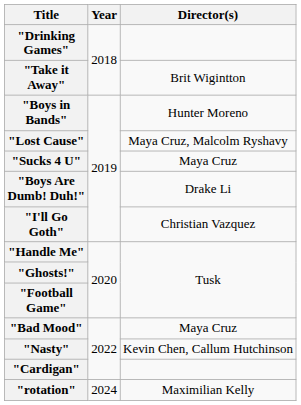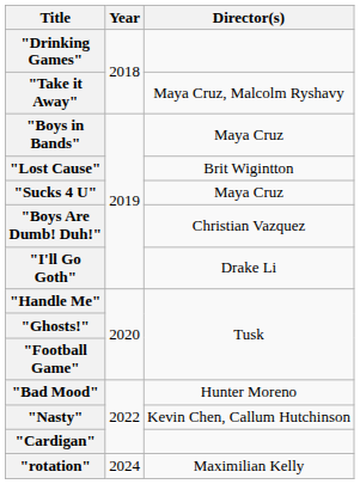"Take it Away" | Director(s): Brit Wigintton -> Maya Cruz, Malcolm Ryshavy
"Boys in Bands" | Director(s): Hunter Moreno -> Maya Cruz
"Lost Cause" | Director(s): Maya Cruz, Malcolm Ryshavy -> Brit Wigintton
"Boys Are Dumb! Duh!" | Director(s): Drake Li -> Christian Vazquez
"I'll Go Goth" | Director(s): Christian Vazquez -> Drake Li
"Bad Mood" | Director(s): Maya Cruz -> Hunter Moreno
